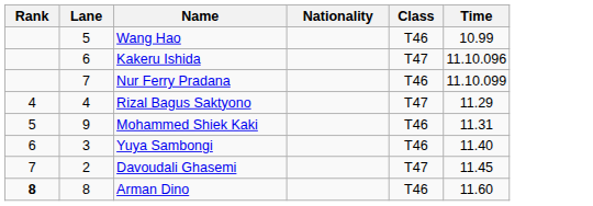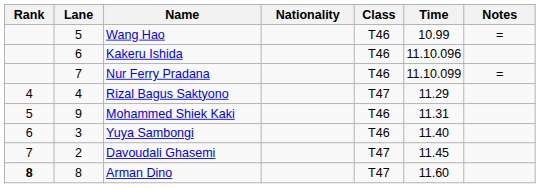+ column: Notes | = | =
Kakeru Ishida | Class: T47 -> T46
Arman Dino | Class: T46 -> T47
